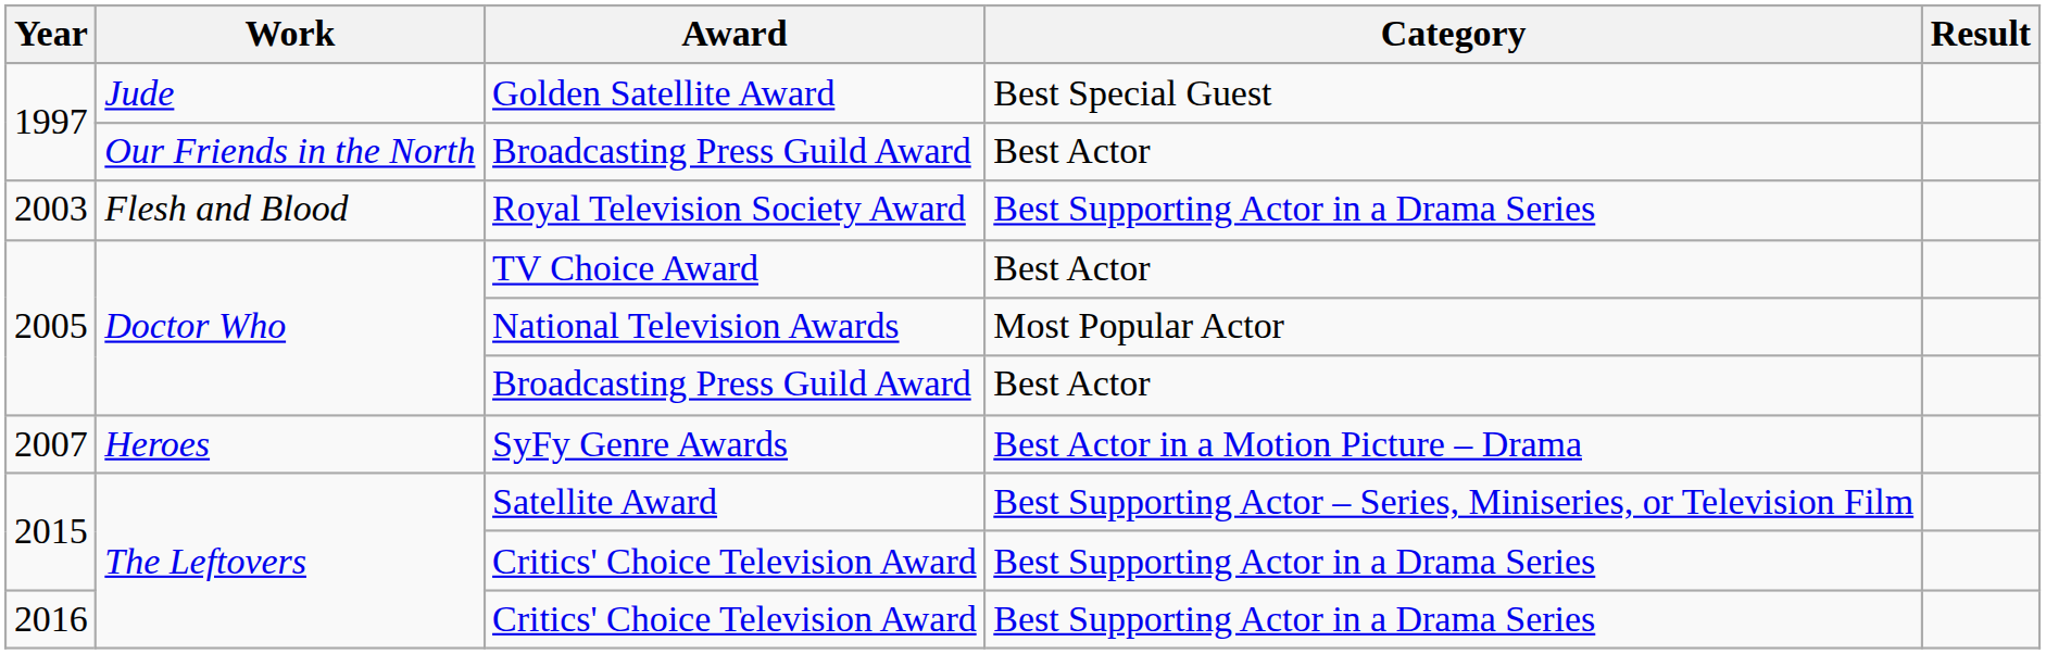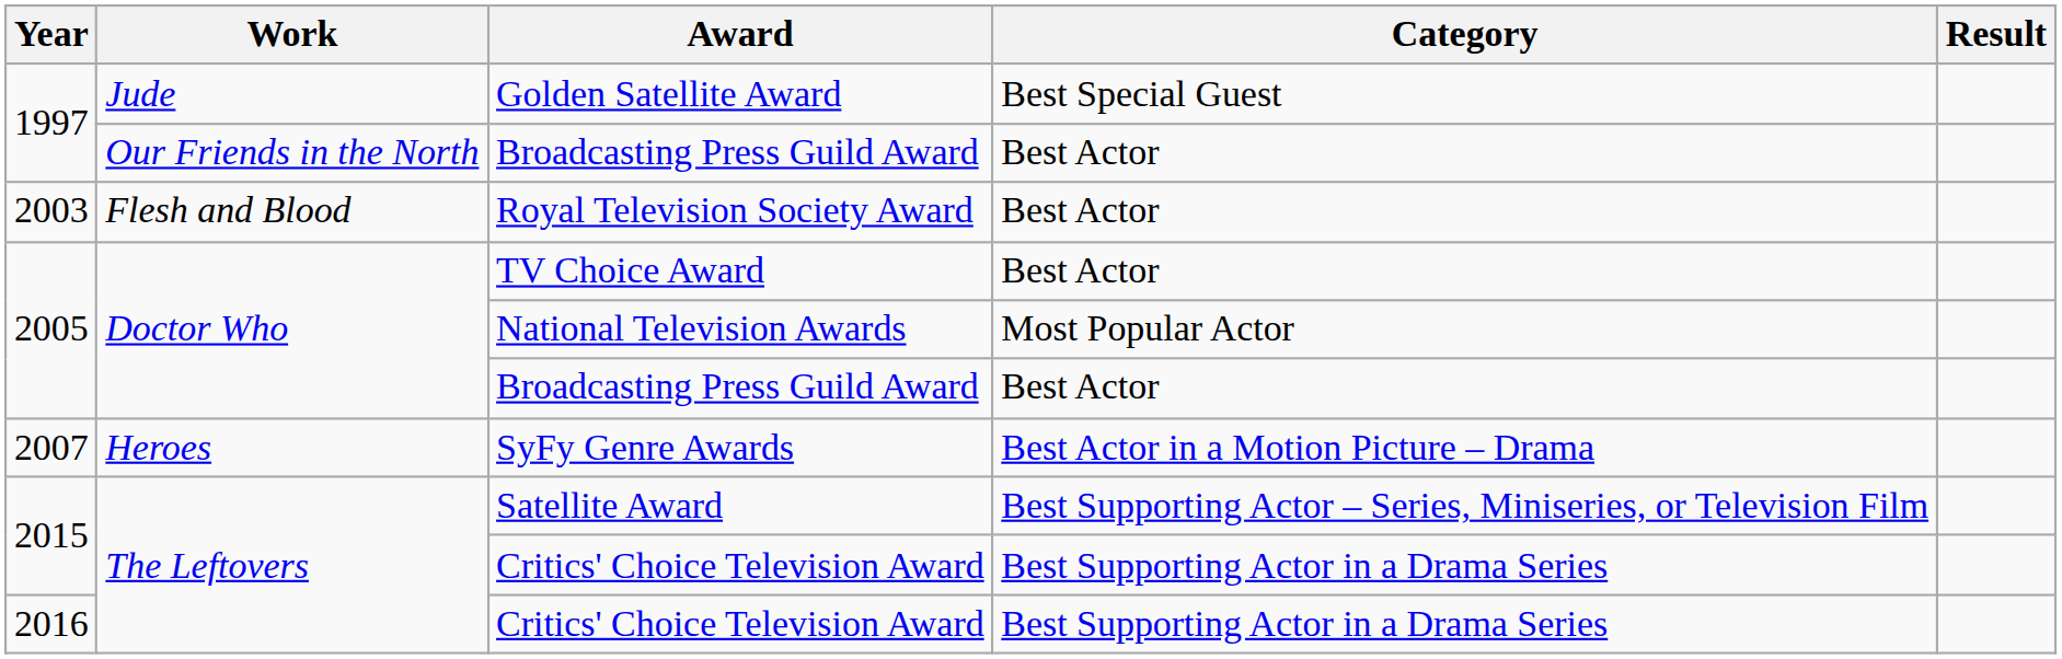Royal Television Society Award | Category: Best Supporting Actor in a Drama Series -> Best Actor
